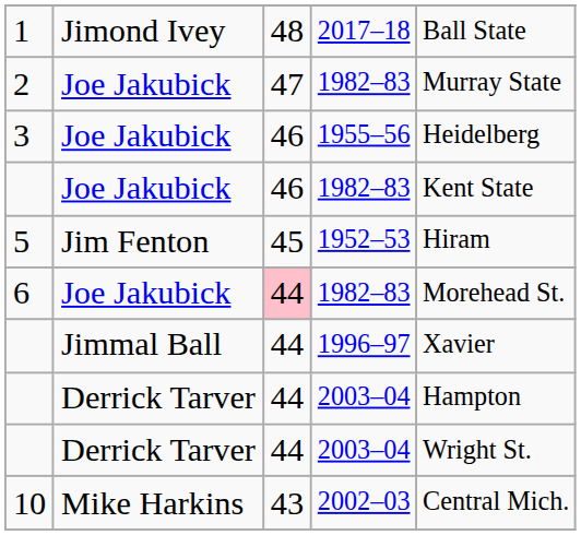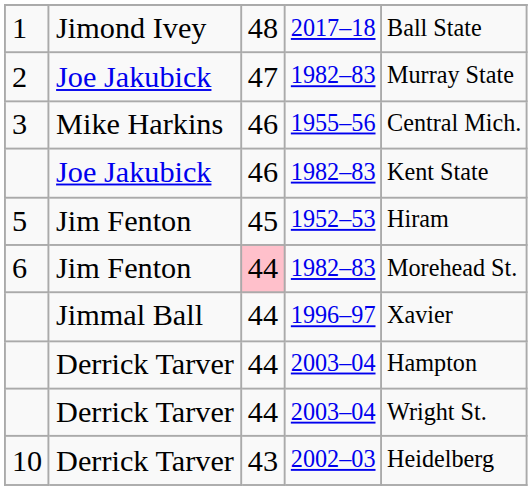3 | column 2: Joe Jakubick -> Mike Harkins
3 | column 5: Heidelberg -> Central Mich.
6 | column 2: Joe Jakubick -> Jim Fenton
10 | column 2: Mike Harkins -> Derrick Tarver
10 | column 5: Central Mich. -> Heidelberg
